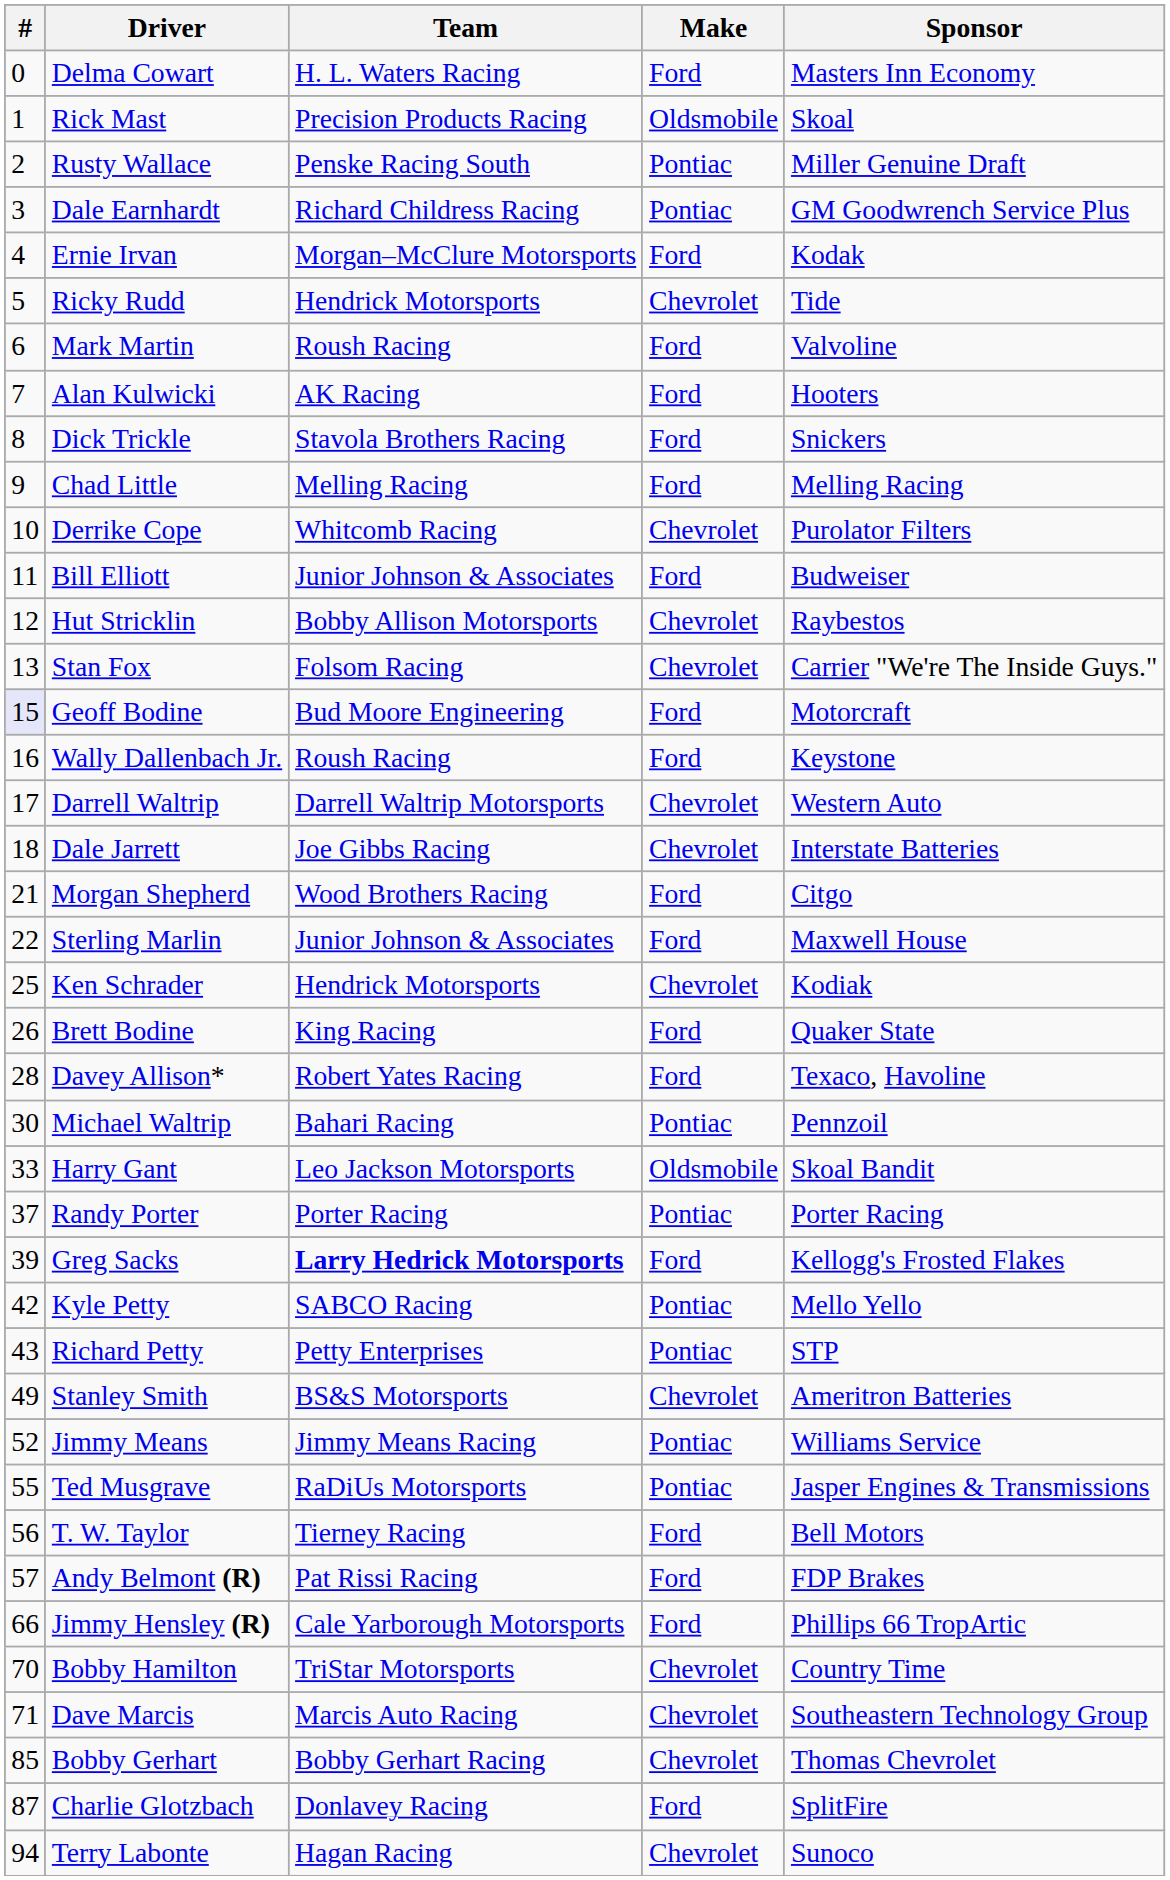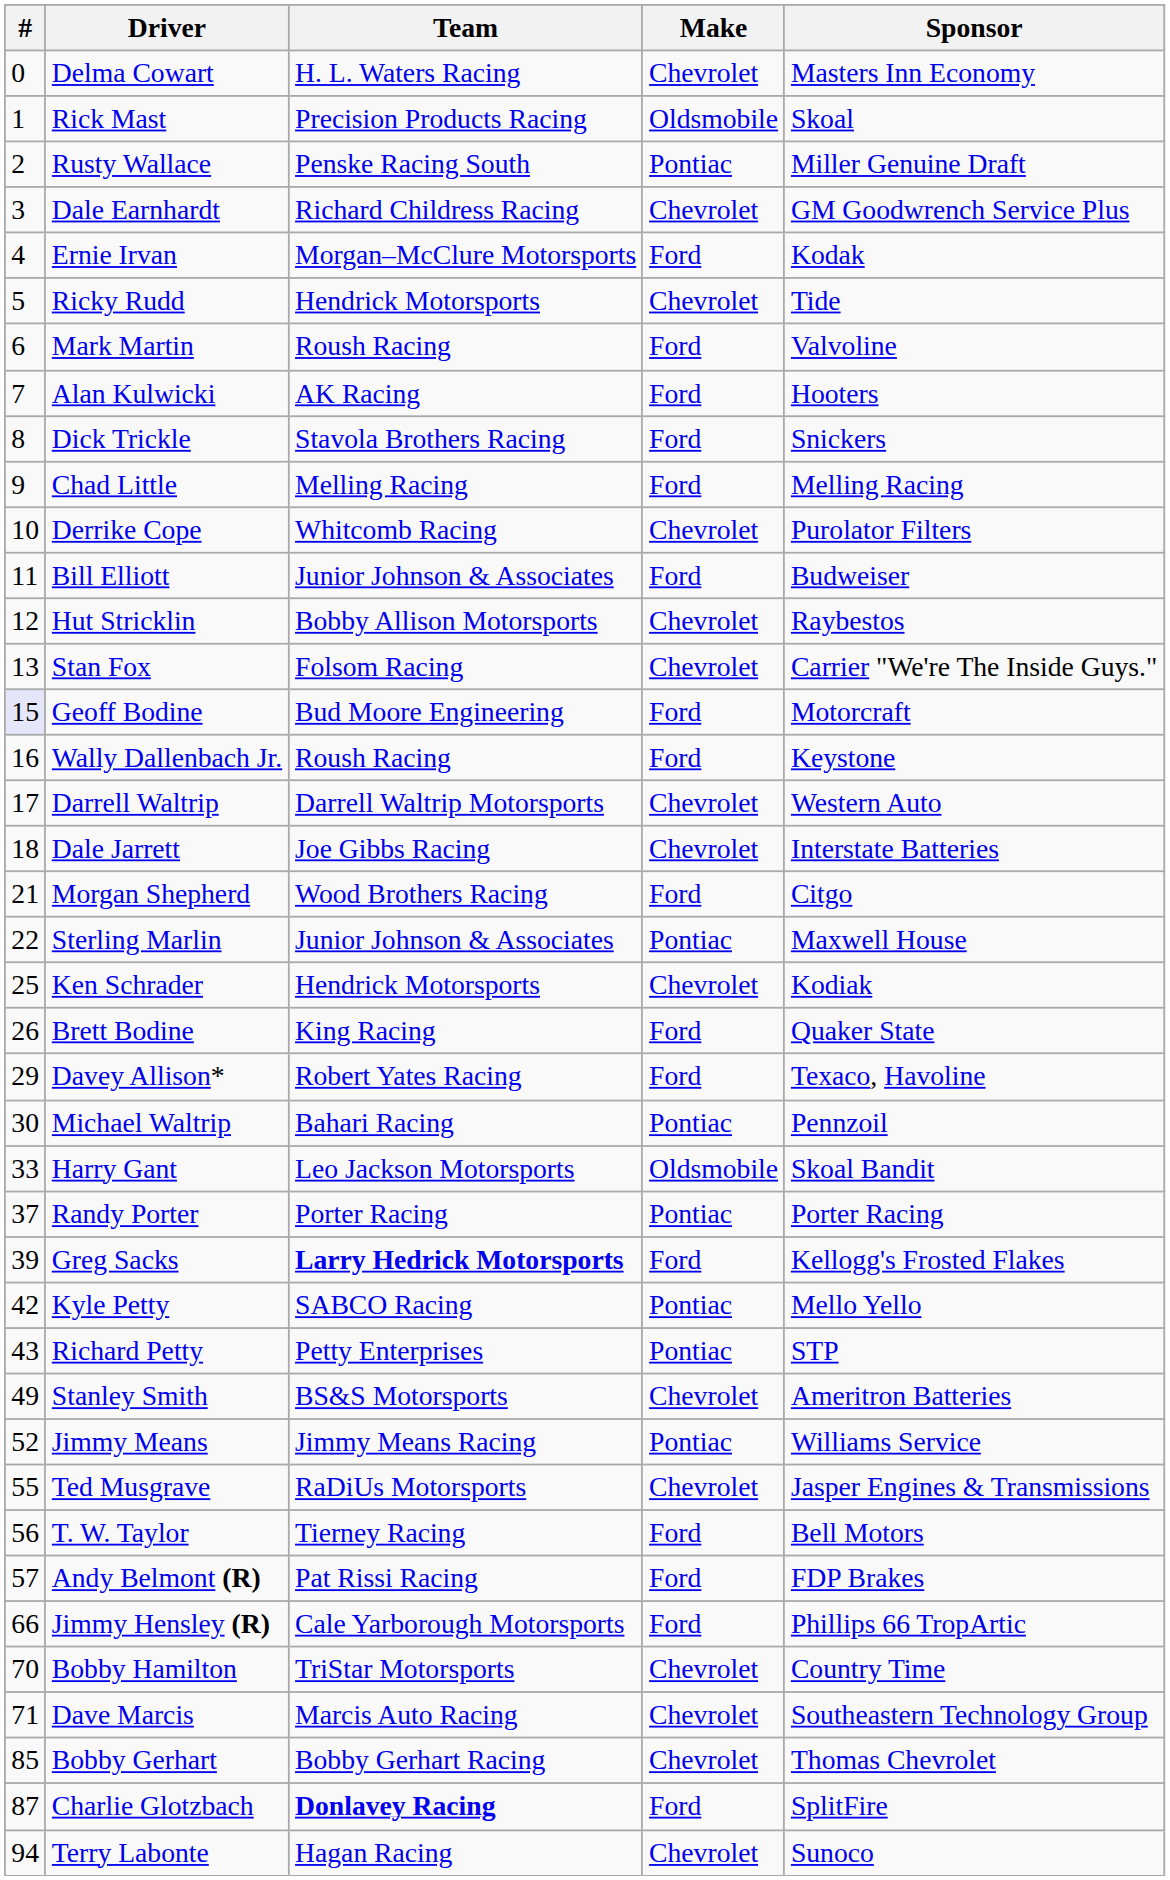Delma Cowart | Make: Ford -> Chevrolet
Dale Earnhardt | Make: Pontiac -> Chevrolet
Sterling Marlin | Make: Ford -> Pontiac
Davey Allison* | #: 28 -> 29
Ted Musgrave | Make: Pontiac -> Chevrolet
Charlie Glotzbach | Team: normal -> bold
